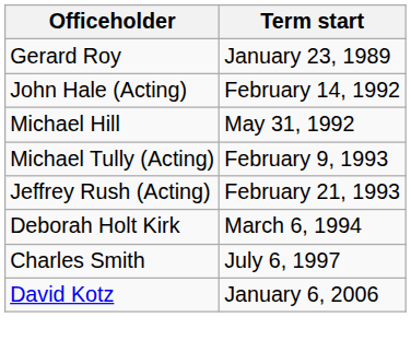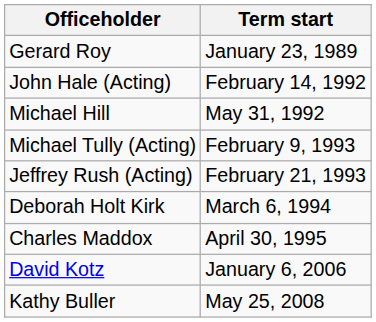+ row: Charles Maddox | April 30, 1995
- row: Charles Smith | July 6, 1997
+ row: Kathy Buller | May 25, 2008
